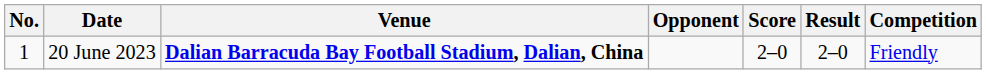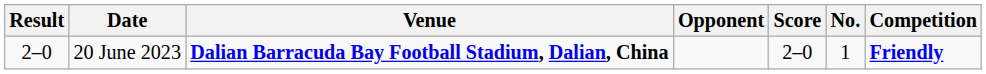columns swapped: No. <-> Result
20 June 2023 | Competition: normal -> bold
